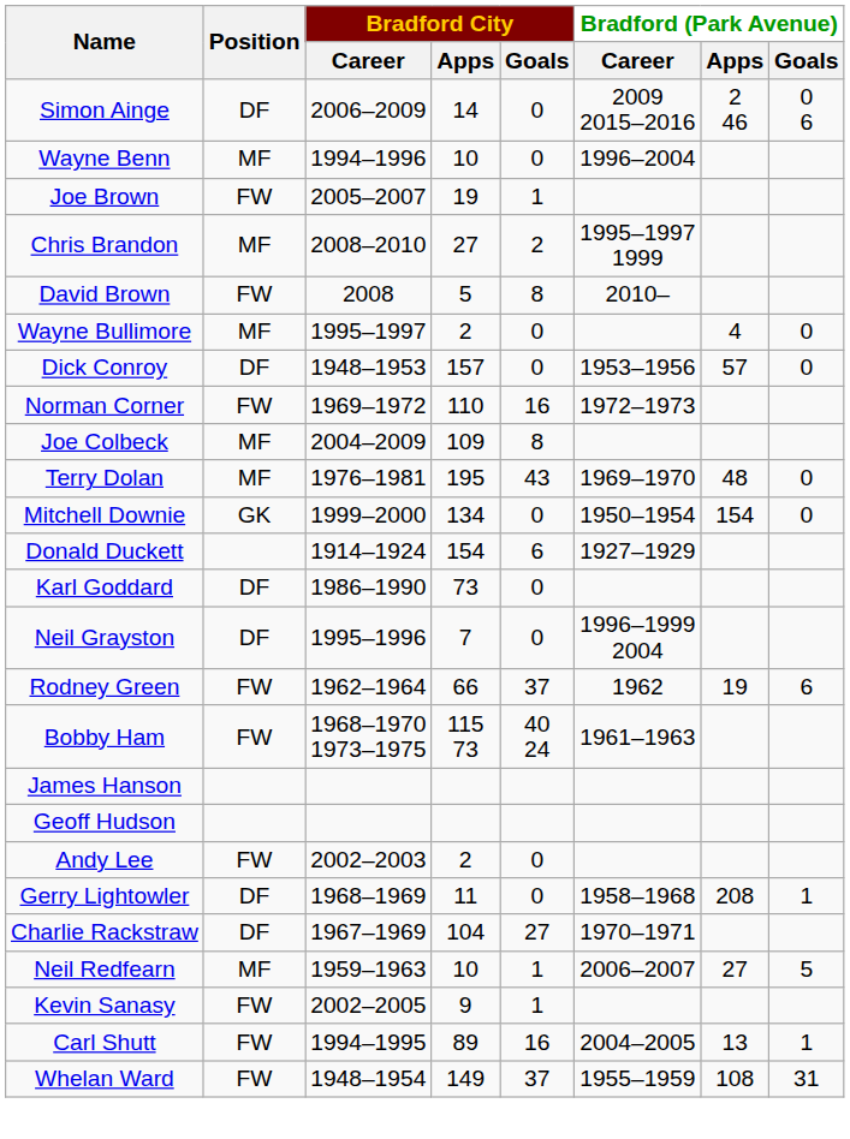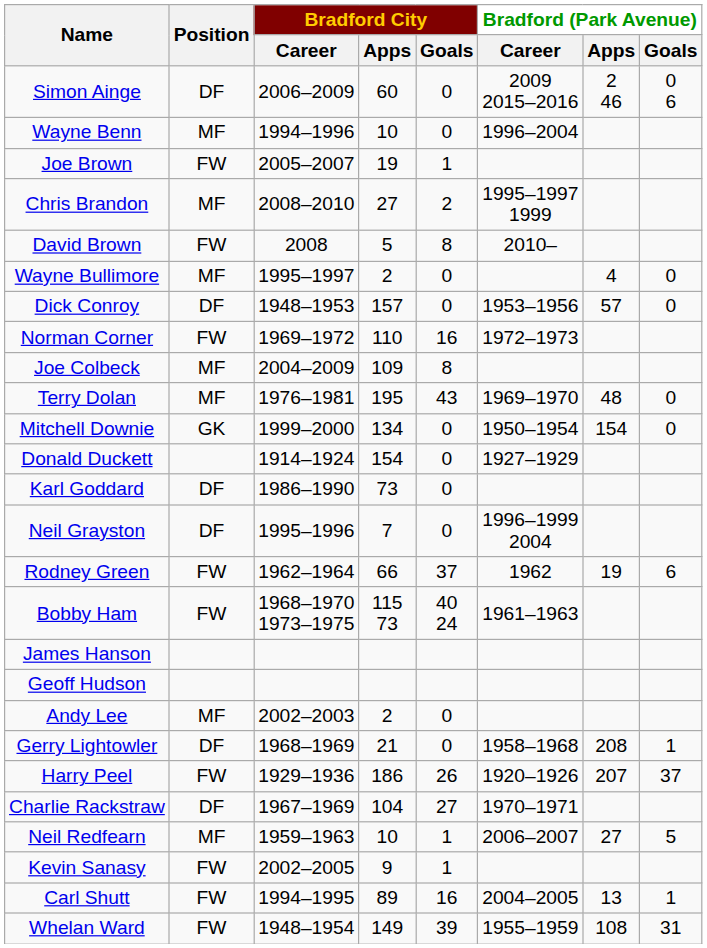Simon Ainge | Bradford City / Apps: 14 -> 60
Donald Duckett | Bradford City / Goals: 6 -> 0
Andy Lee | Position: FW -> MF
Gerry Lightowler | Bradford City / Apps: 11 -> 21
+ row: Harry Peel | FW | 1929–1936 | 186 | 26 | 1920–1926 | 207 | 37
Whelan Ward | Bradford City / Goals: 37 -> 39
